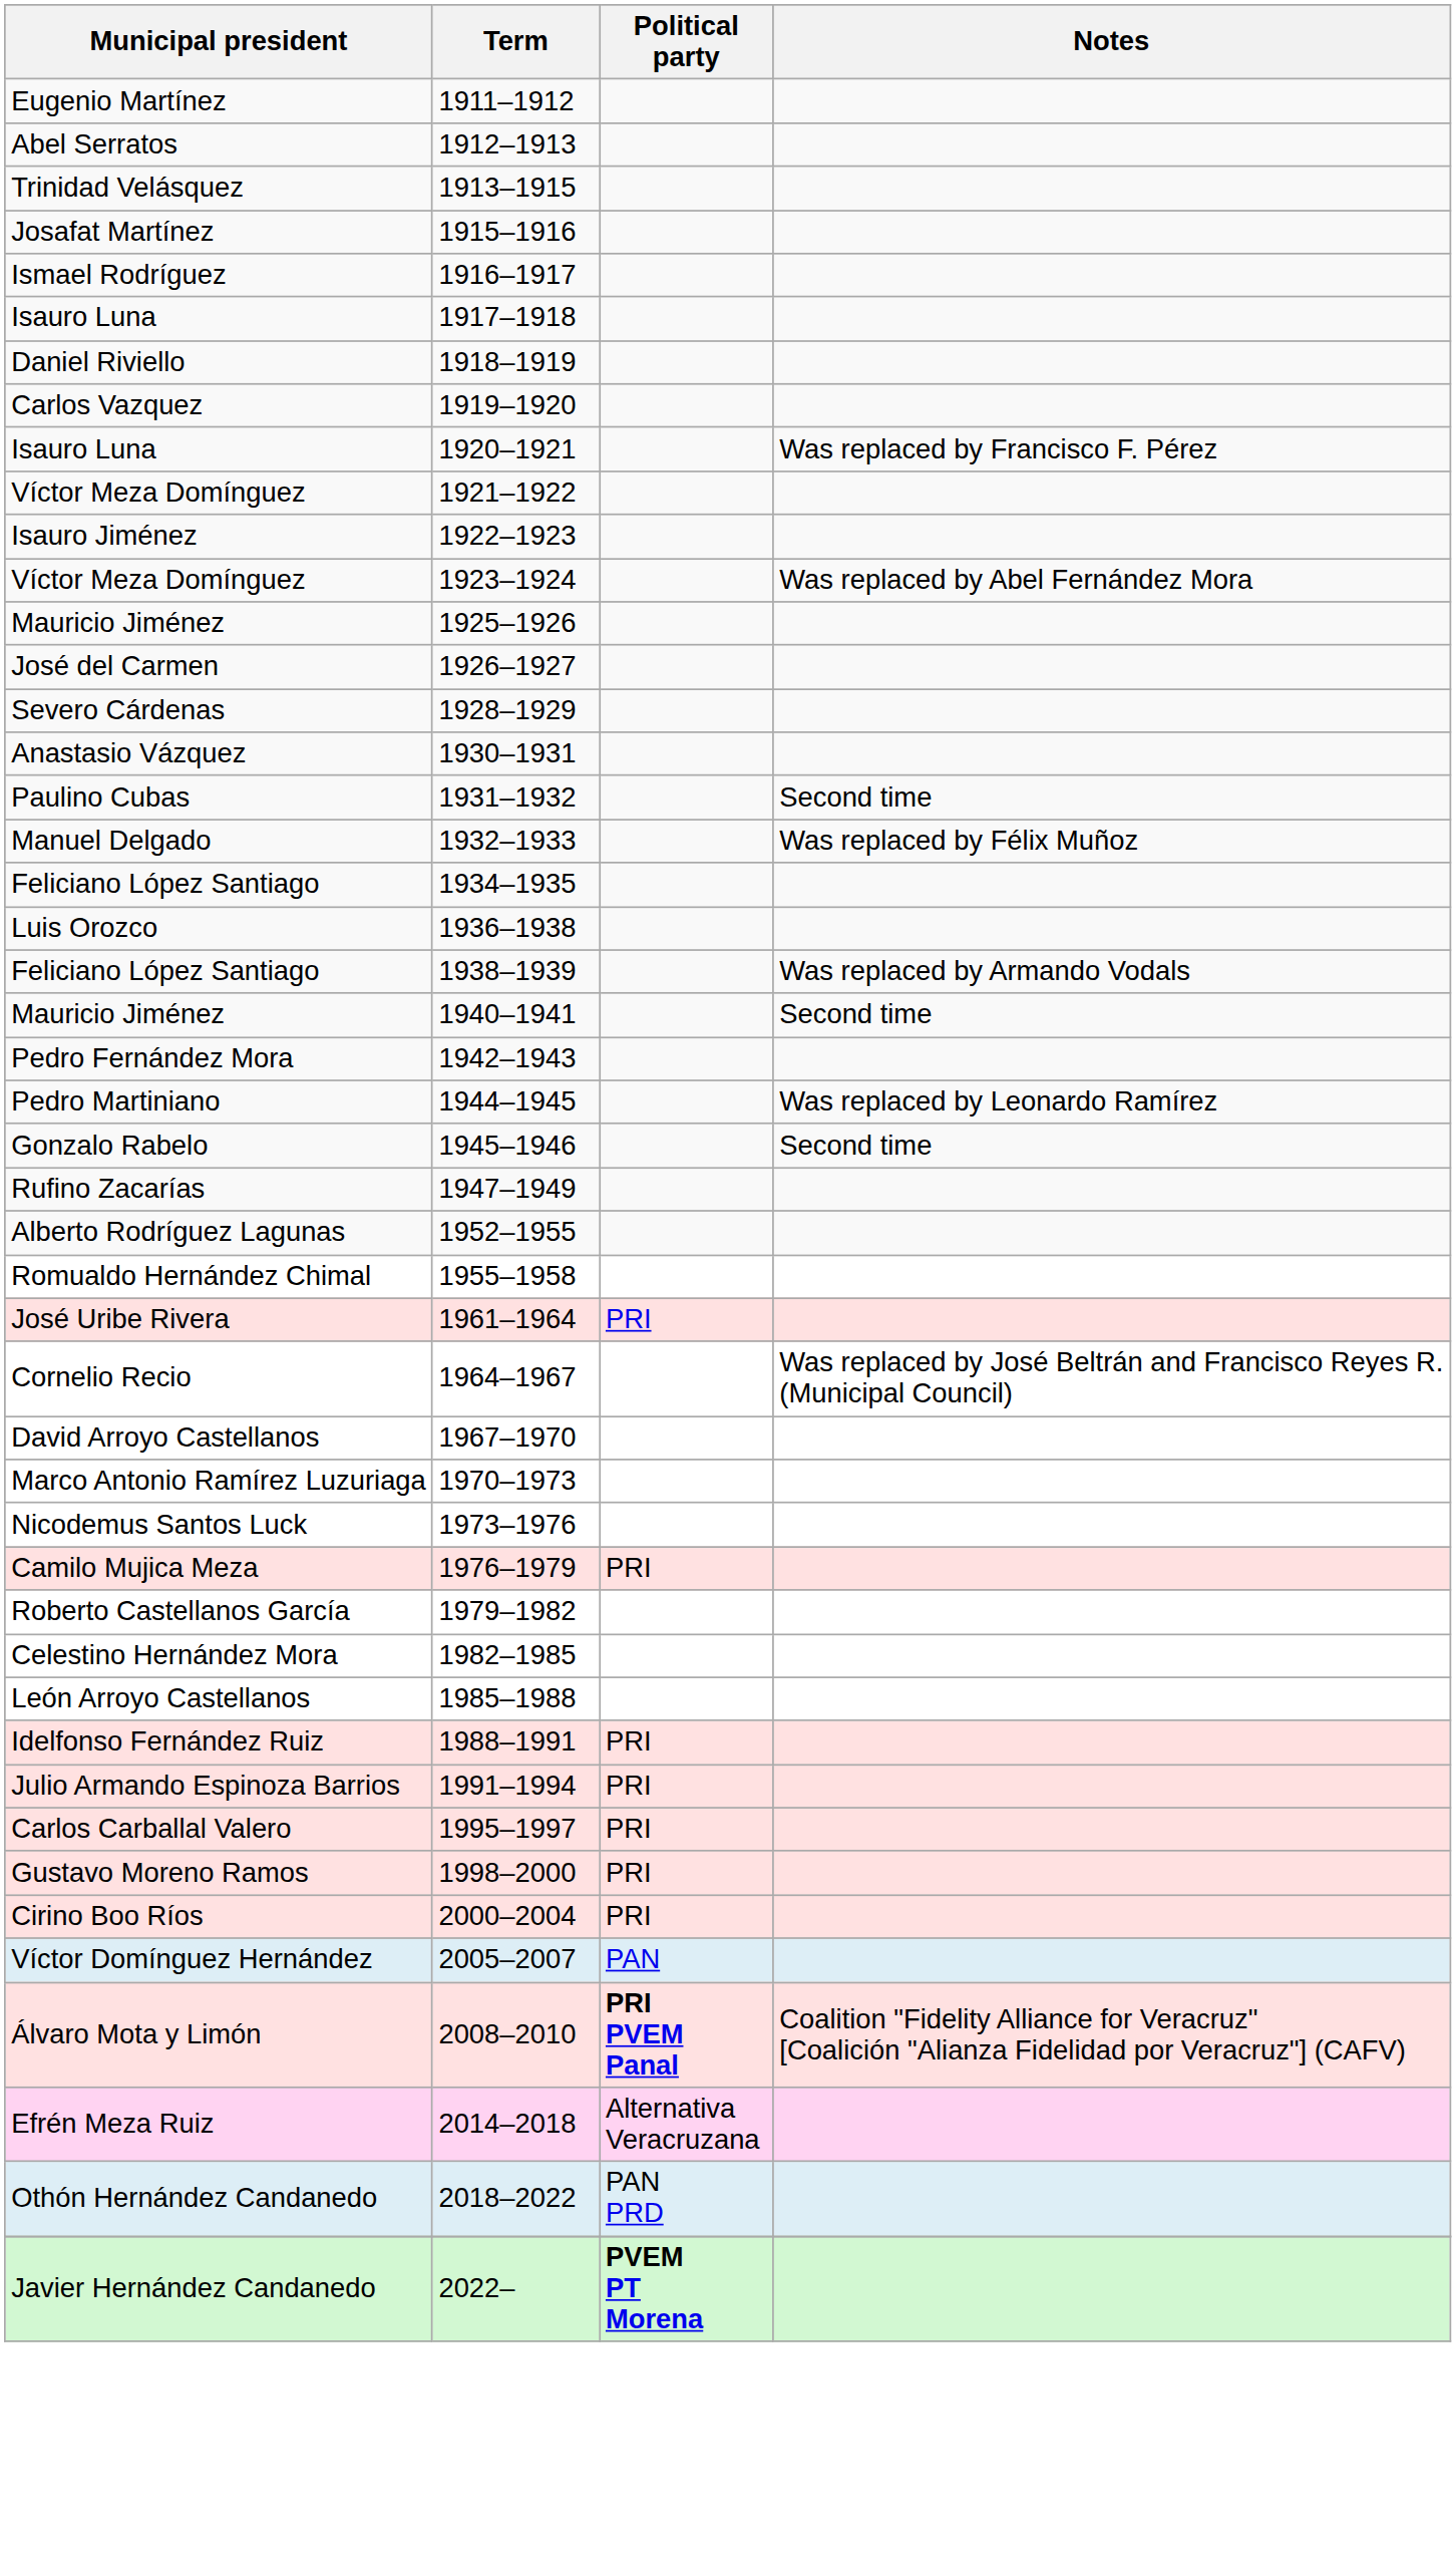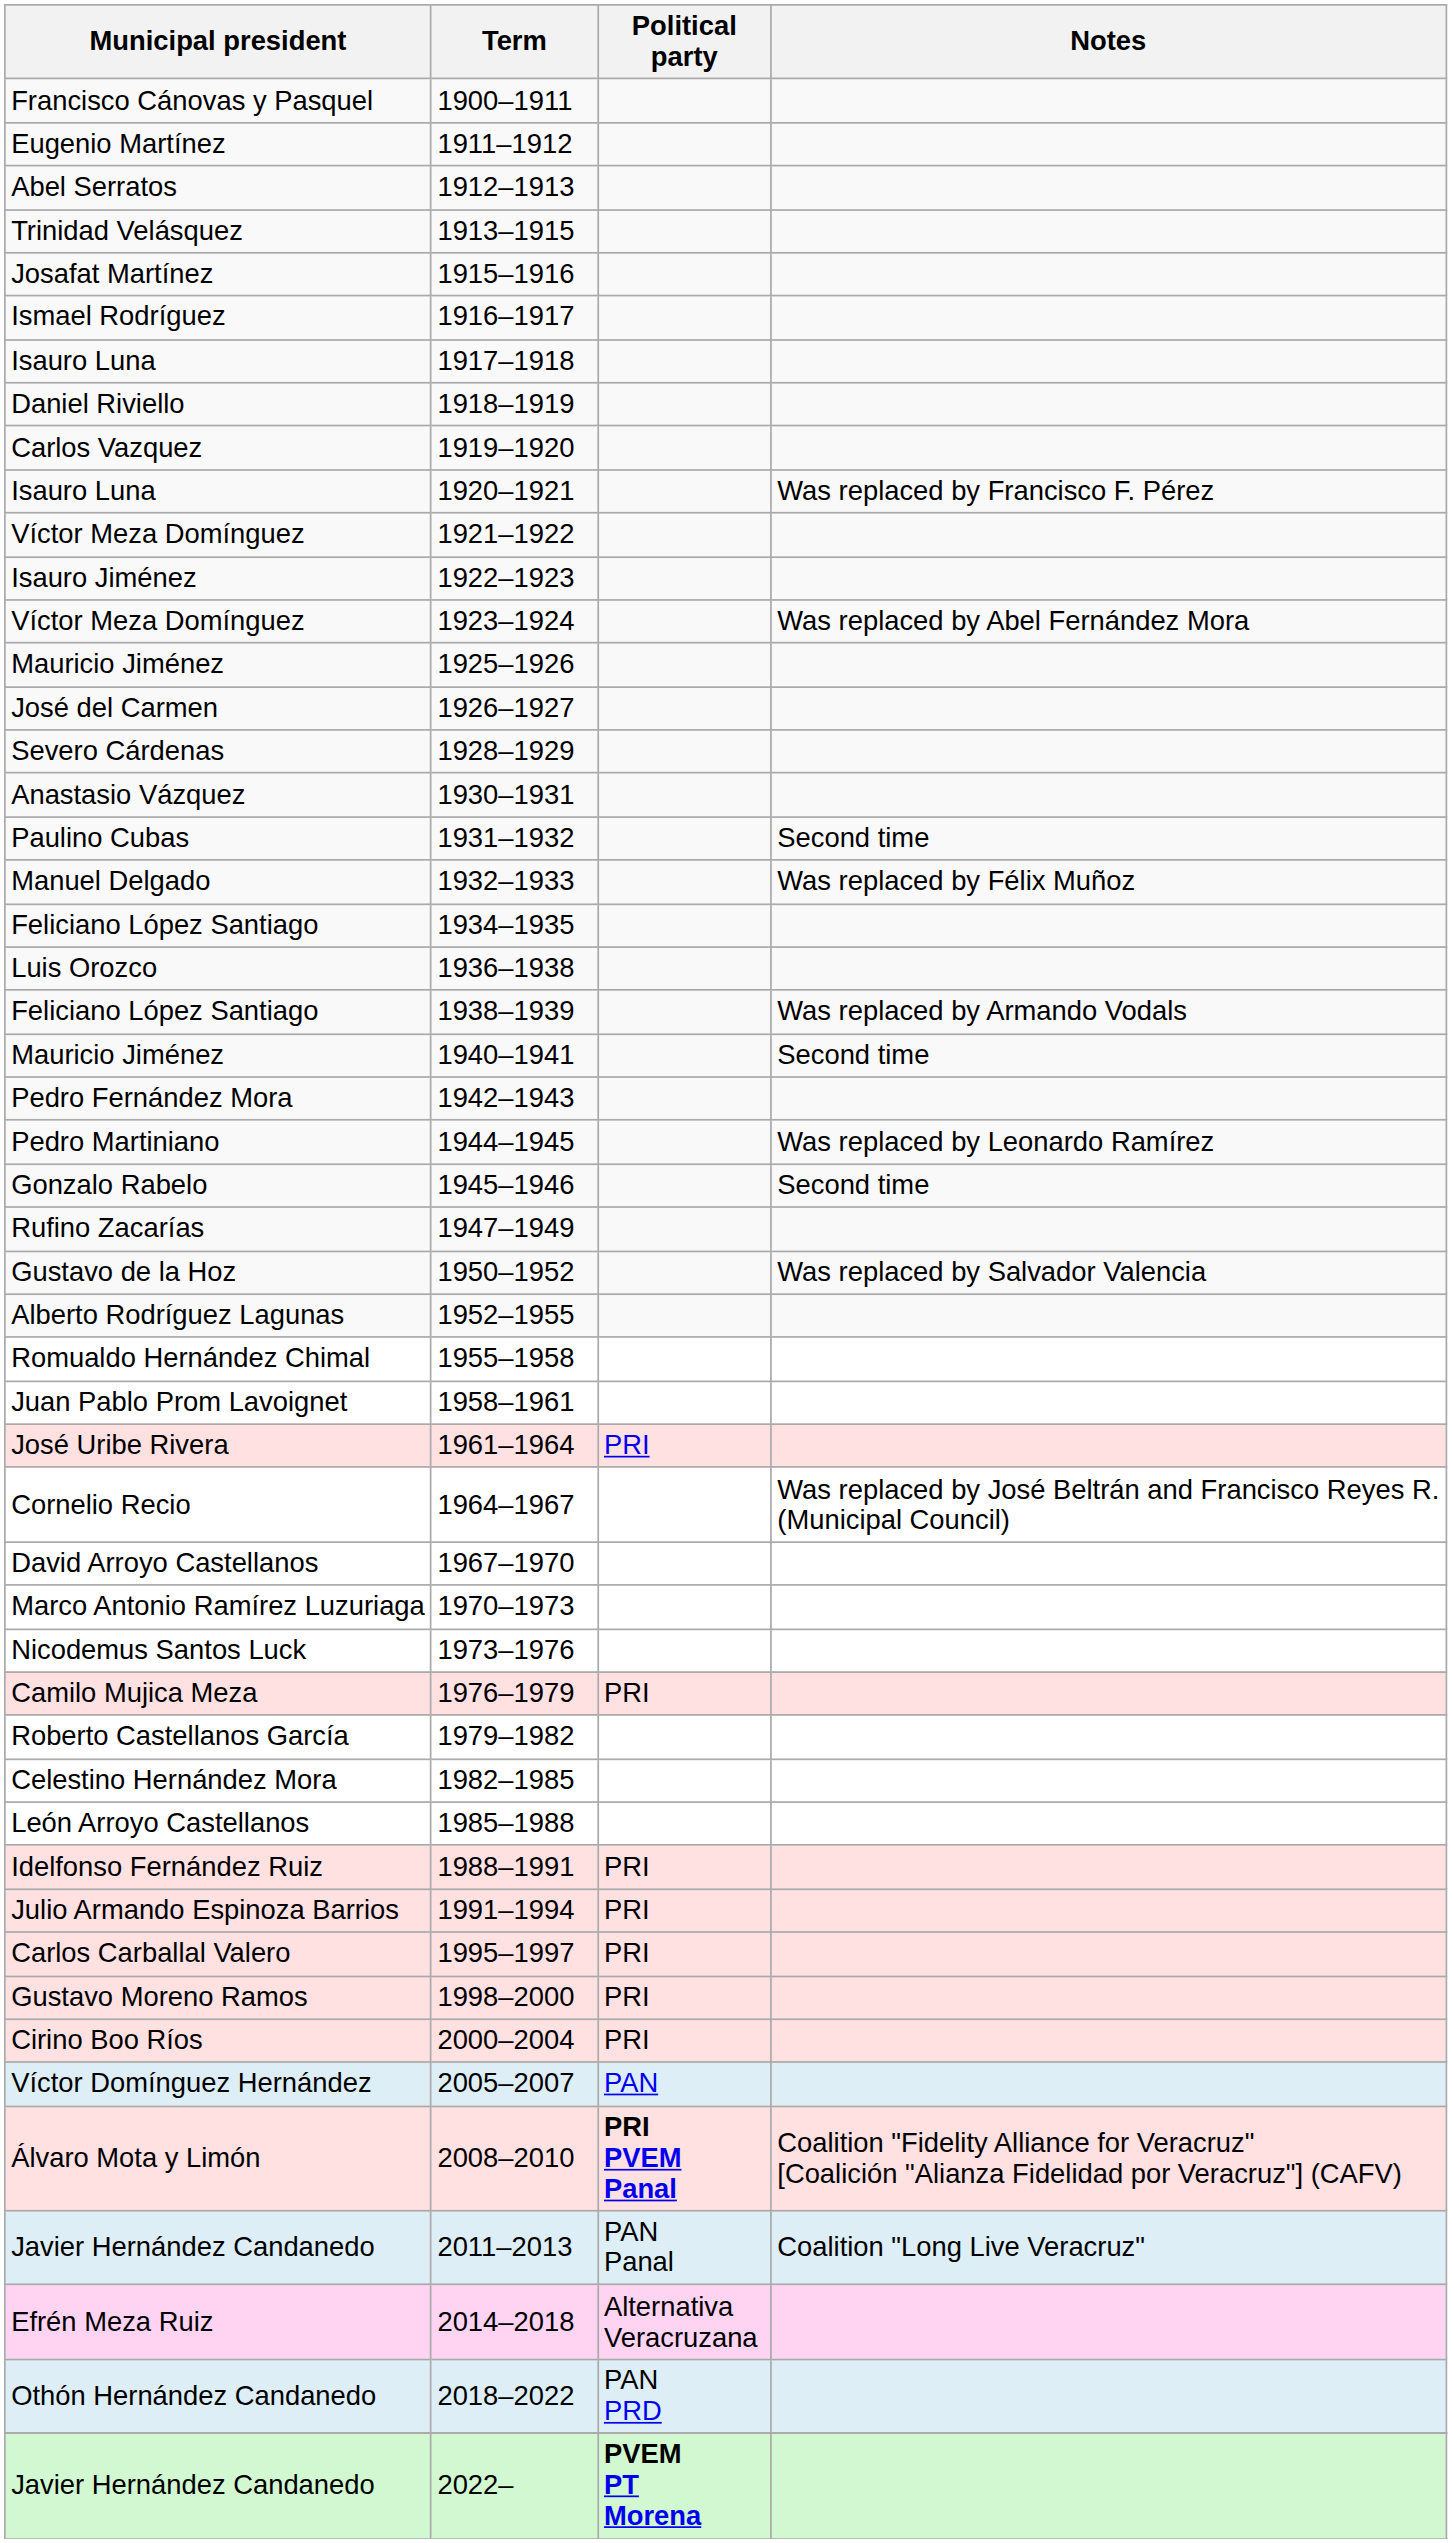+ row: Francisco Cánovas y Pasquel | 1900–1911
+ row: Gustavo de la Hoz | 1950–1952 | Was replaced by Salvador Valencia
+ row: Juan Pablo Prom Lavoignet | 1958–1961
+ row: Javier Hernández Candanedo | 2011–2013 | PAN Panal | Coalition "Long Live Veracruz"
